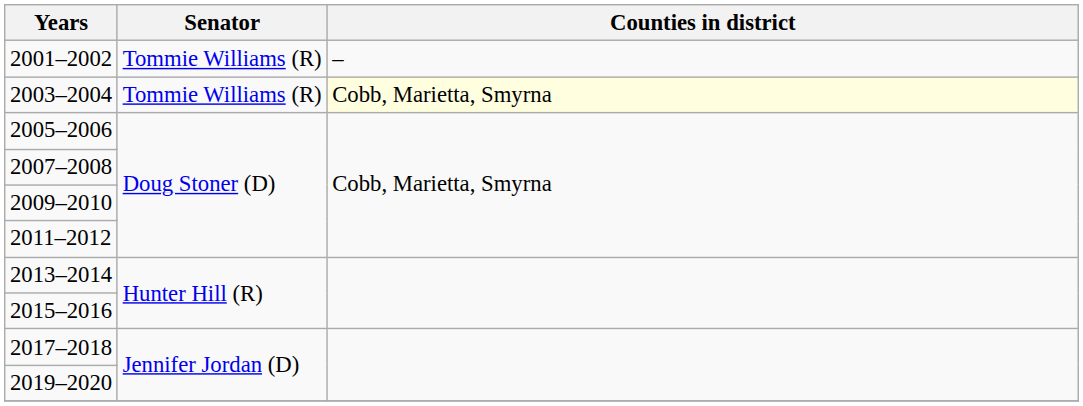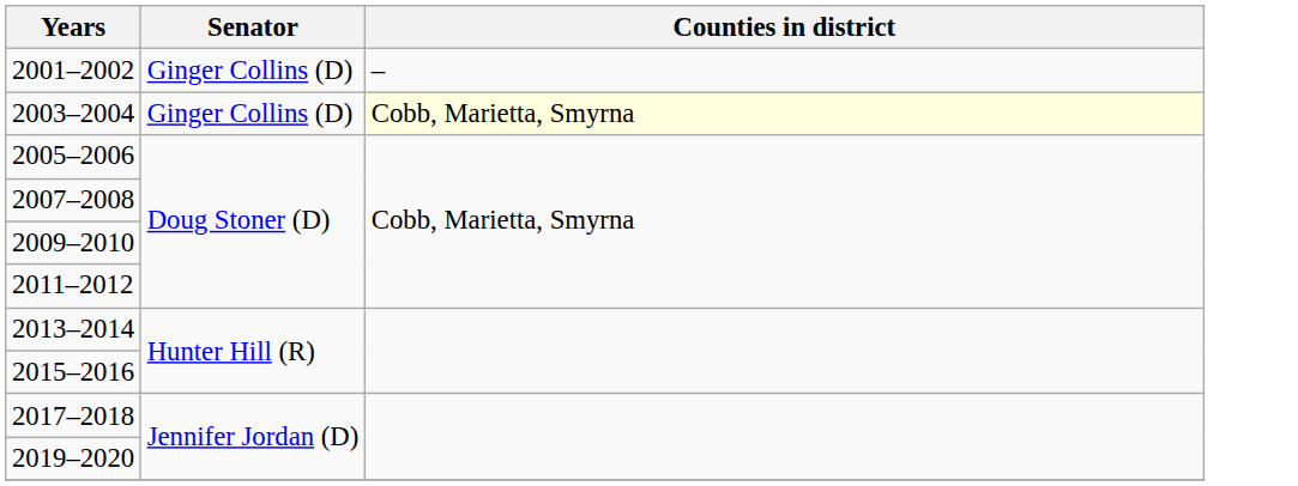2001–2002 | Senator: Tommie Williams (R) -> Ginger Collins (D)
2003–2004 | Senator: Tommie Williams (R) -> Ginger Collins (D)
